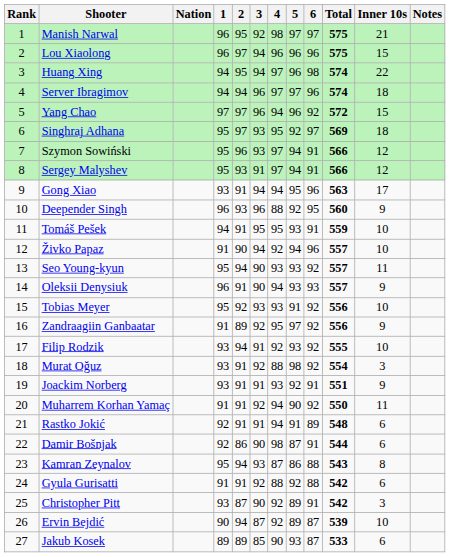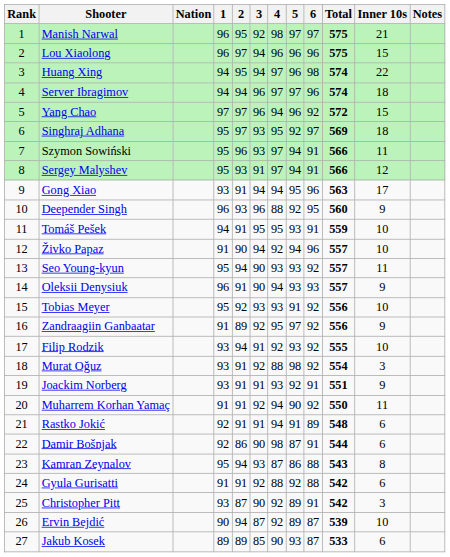Szymon Sowiński | Inner 10s: 12 -> 11
